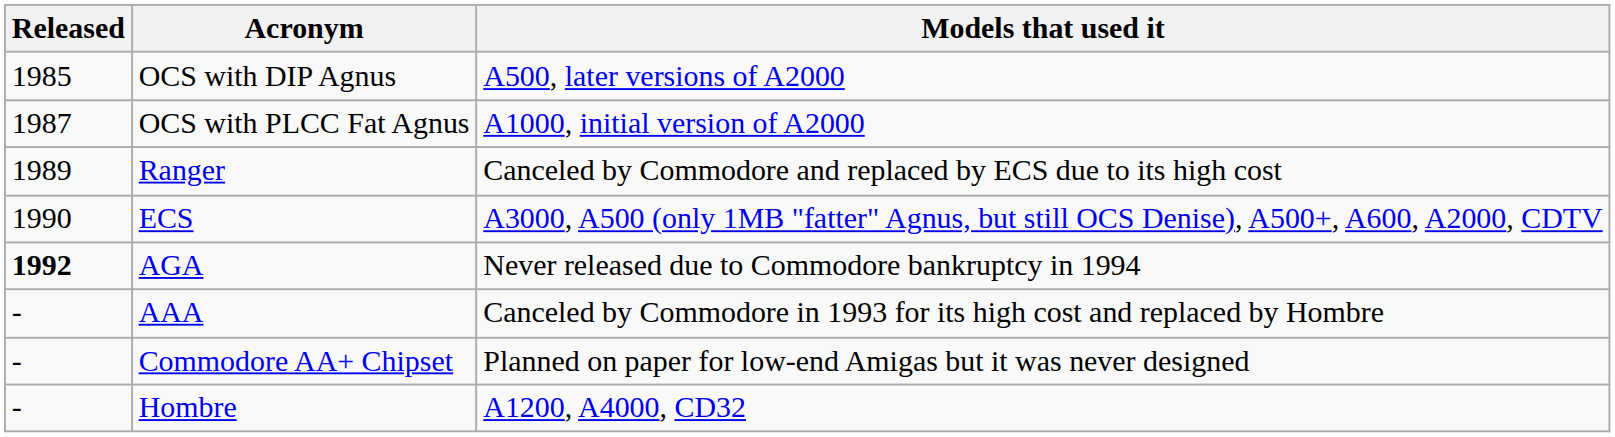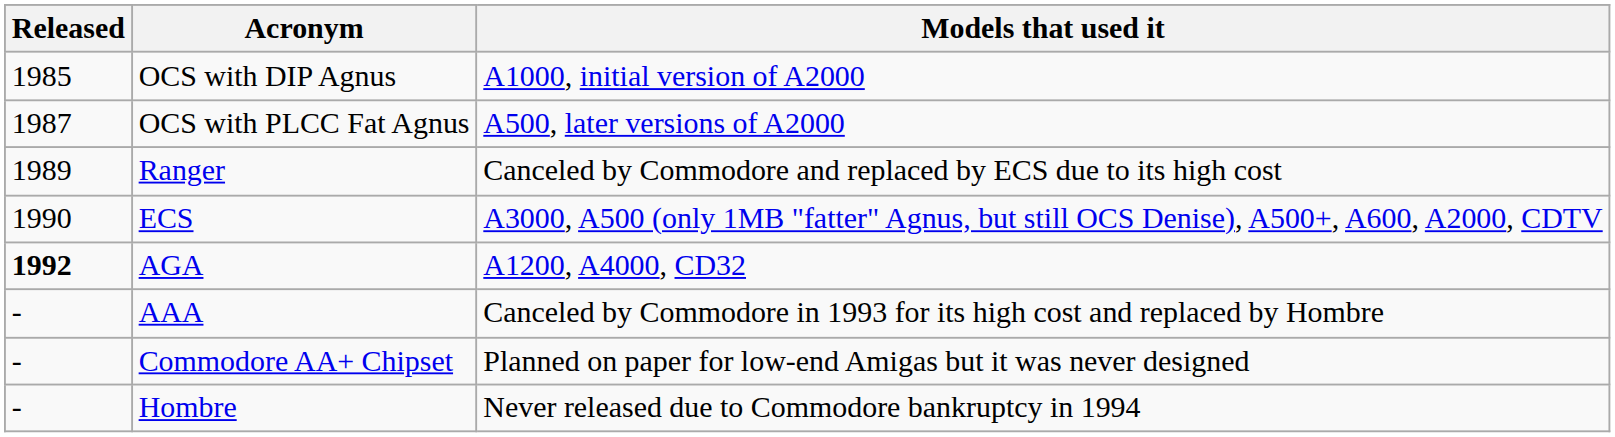OCS with DIP Agnus | Models that used it: A500, later versions of A2000 -> A1000, initial version of A2000
OCS with PLCC Fat Agnus | Models that used it: A1000, initial version of A2000 -> A500, later versions of A2000
AGA | Models that used it: Never released due to Commodore bankruptcy in 1994 -> A1200, A4000, CD32
Hombre | Models that used it: A1200, A4000, CD32 -> Never released due to Commodore bankruptcy in 1994
